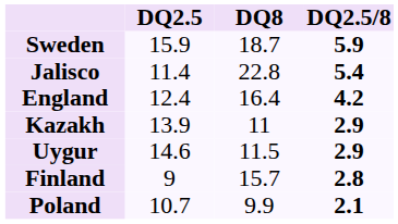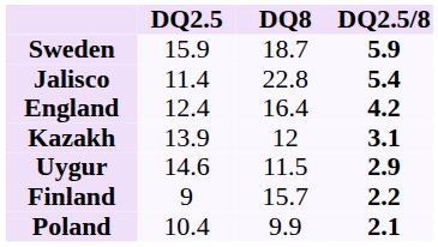Kazakh | DQ8: 11 -> 12
Kazakh | DQ2.5/8: 2.9 -> 3.1
Finland | DQ2.5/8: 2.8 -> 2.2
Poland | DQ2.5: 10.7 -> 10.4
